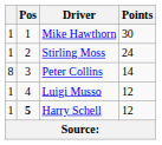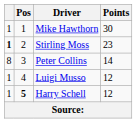Stirling Moss | column 1: normal -> bold
Stirling Moss | Points: 24 -> 23
